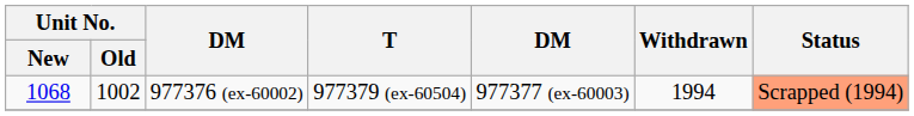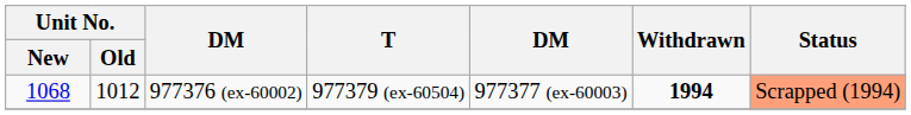977376 (ex-60002) | Unit No. / Old: 1002 -> 1012
977376 (ex-60002) | Withdrawn: normal -> bold
